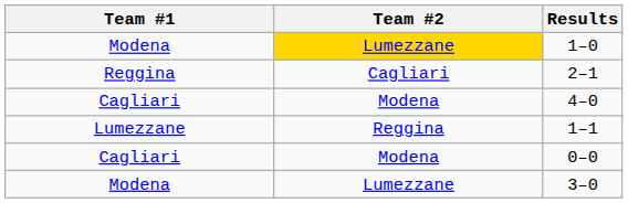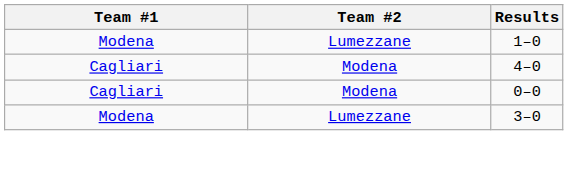1–0 | Team #2: gold background -> no background
- row: Reggina | Cagliari | 2–1
- row: Lumezzane | Reggina | 1–1
